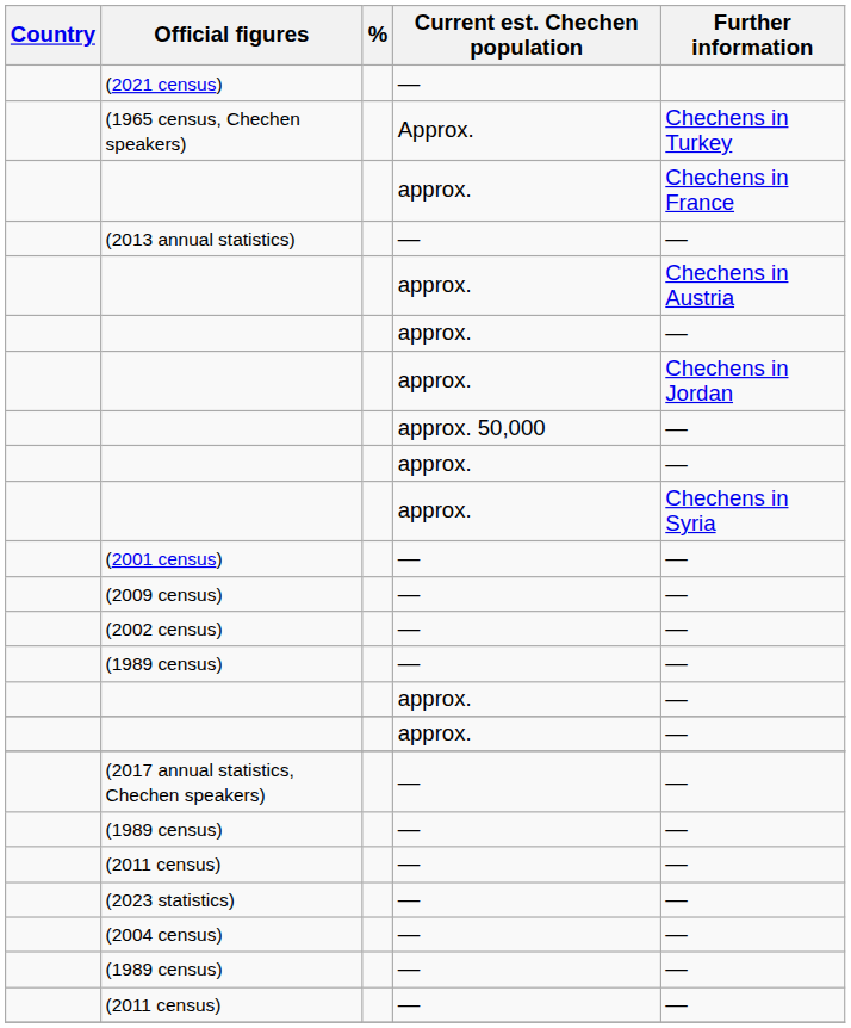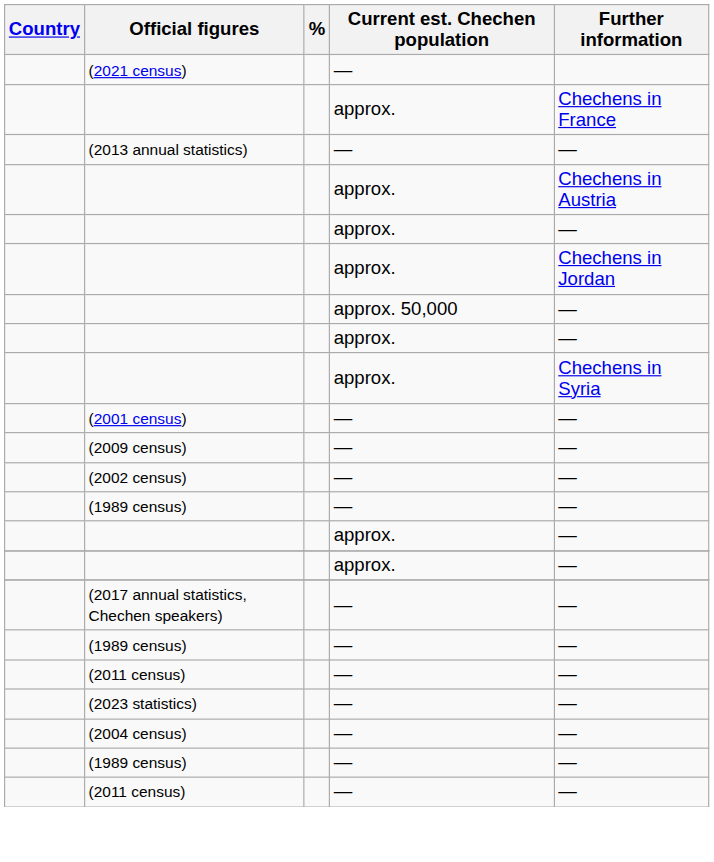- row: (1965 census, Chechen speakers) | Approx. | Chechens in Turkey
